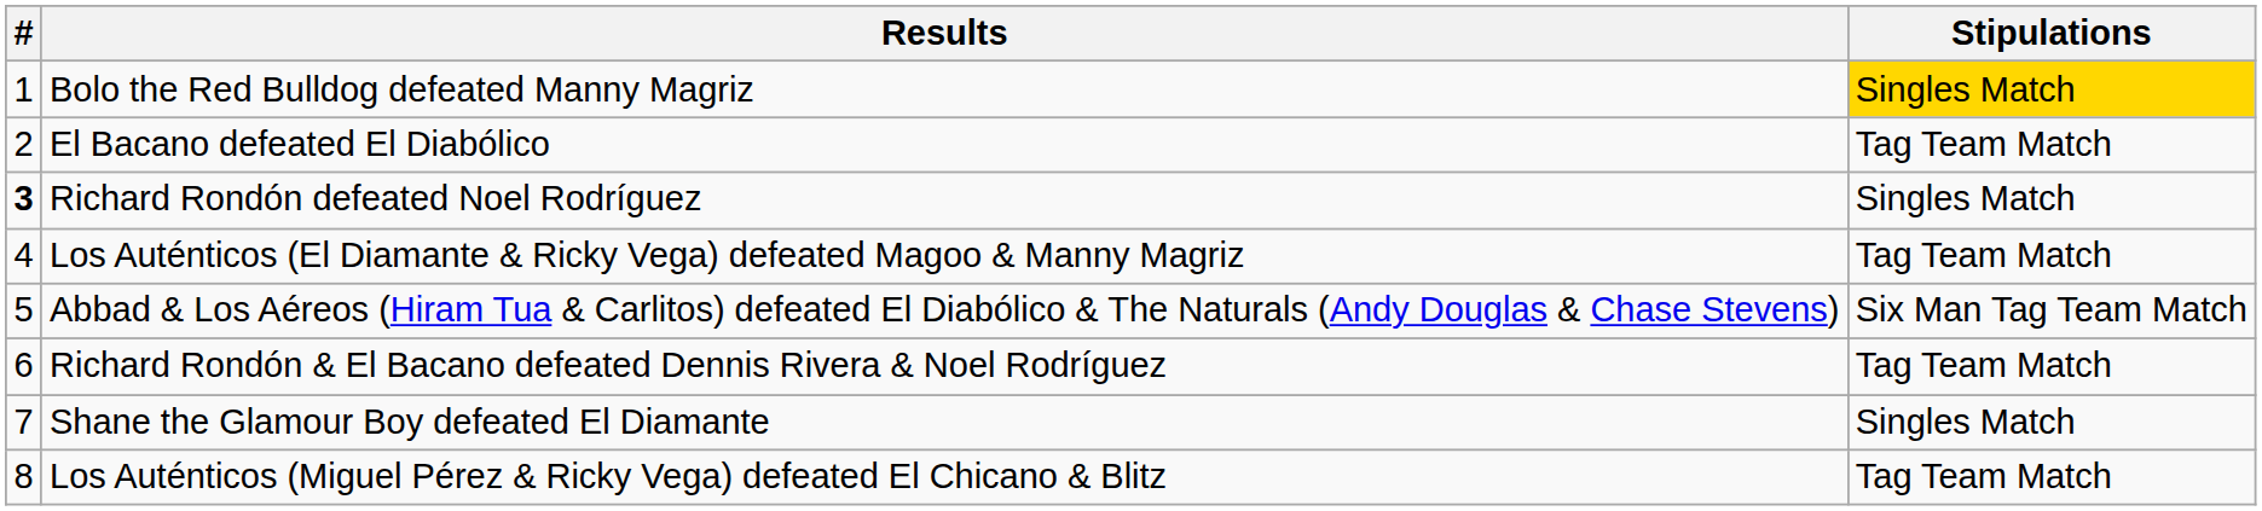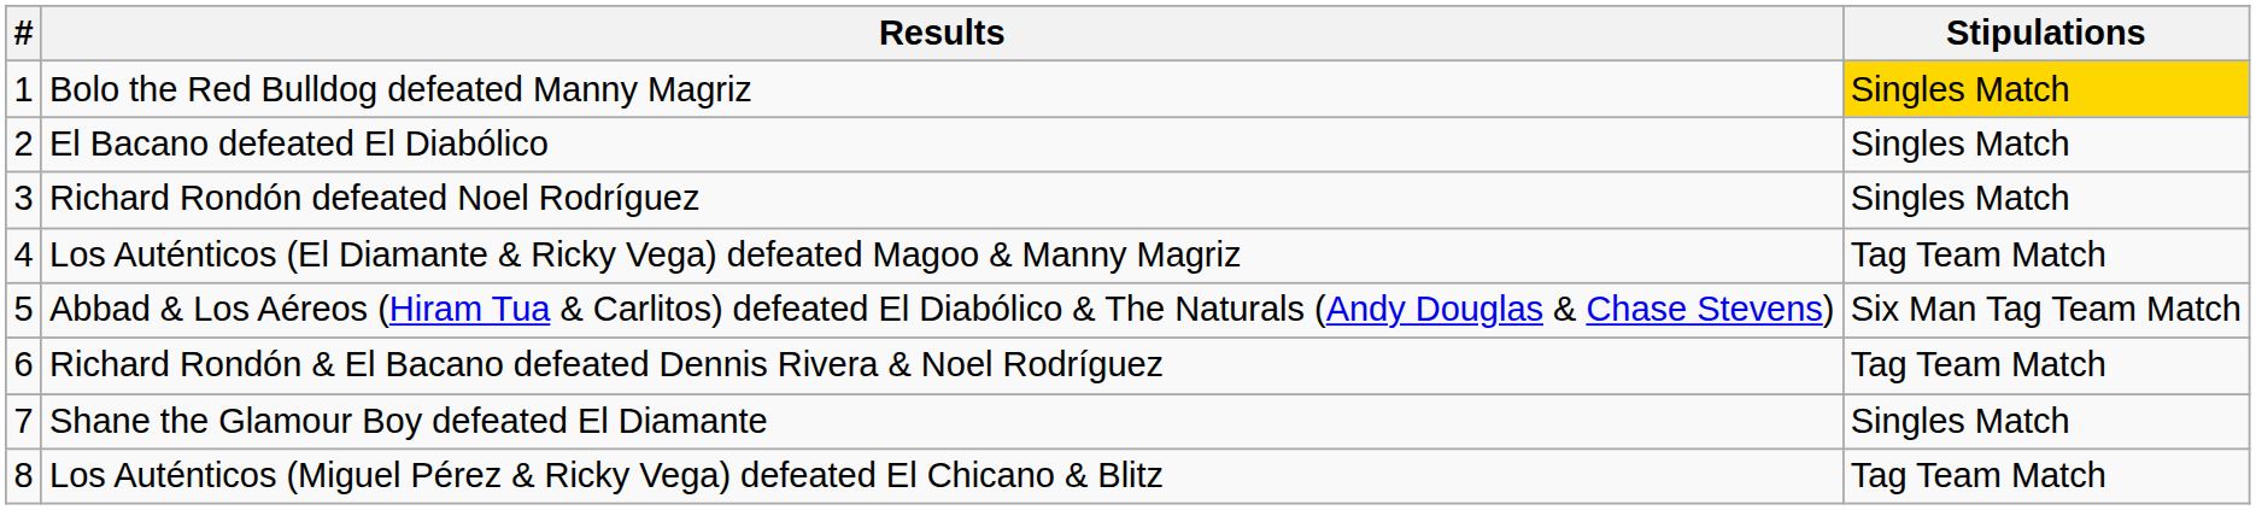El Bacano defeated El Diabólico | Stipulations: Tag Team Match -> Singles Match
Richard Rondón defeated Noel Rodríguez | #: bold -> normal
